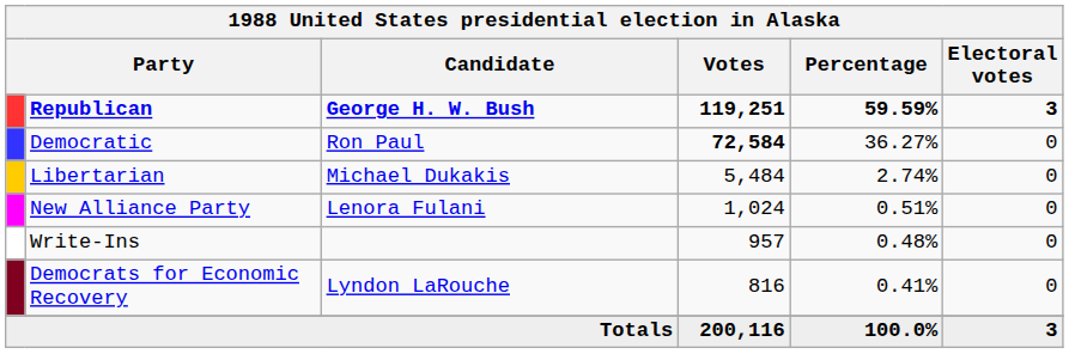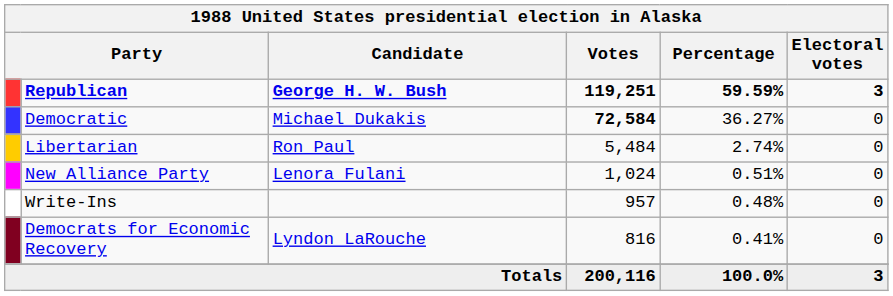Democratic | Candidate: Ron Paul -> Michael Dukakis
Libertarian | Candidate: Michael Dukakis -> Ron Paul
